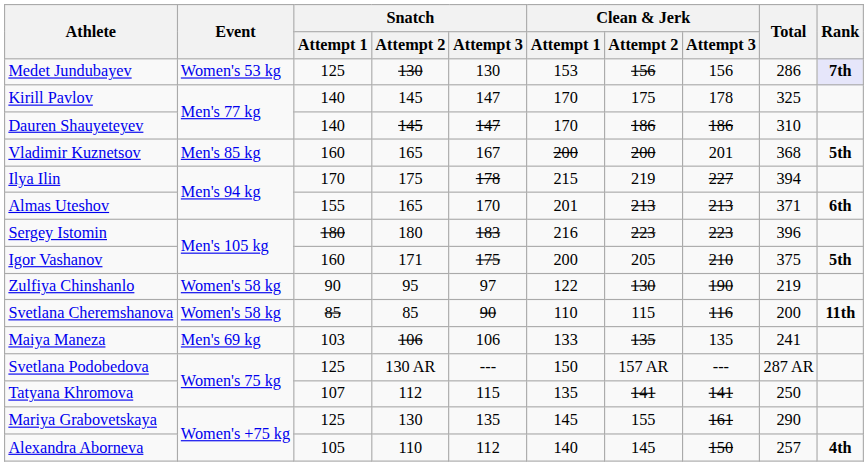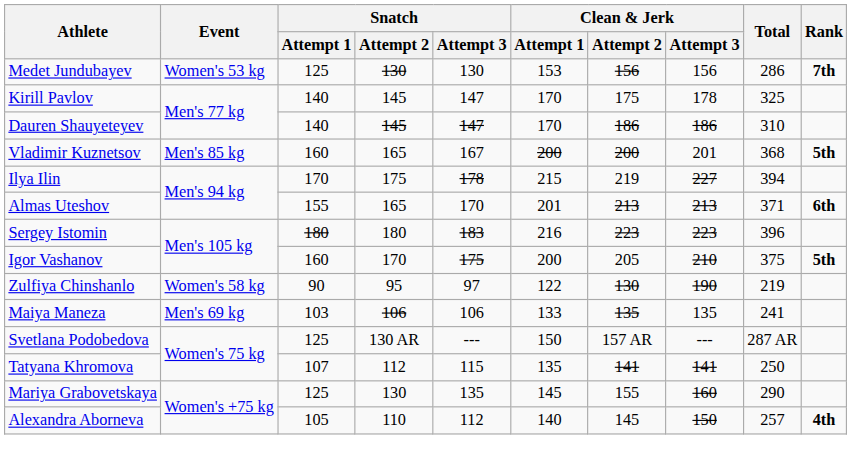Medet Jundubayev | Rank: lavender background -> no background
Igor Vashanov | Snatch / Attempt 2: 171 -> 170
- row: Svetlana Cheremshanova | Women's 58 kg | 85 | 85 | 90 | 110 | 115 | 116 | 200 | 11th
Mariya Grabovetskaya | Clean & Jerk / Attempt 3: 161 -> 160
